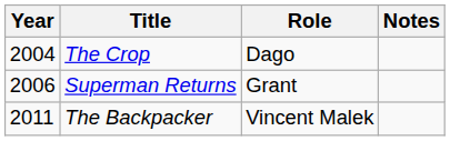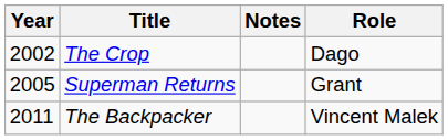columns swapped: Role <-> Notes
The Crop | Year: 2004 -> 2002
Superman Returns | Year: 2006 -> 2005
